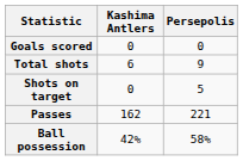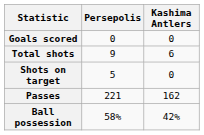columns swapped: Persepolis <-> Kashima Antlers
